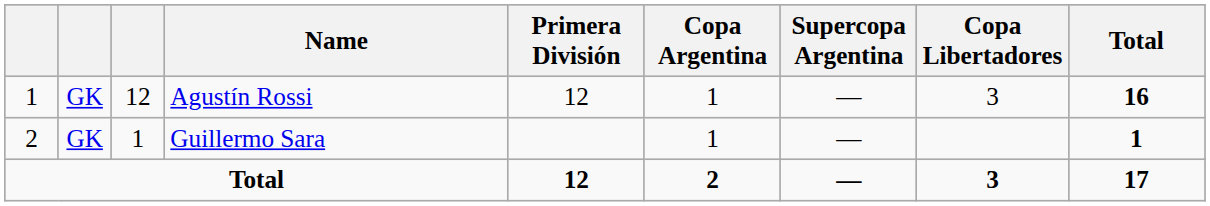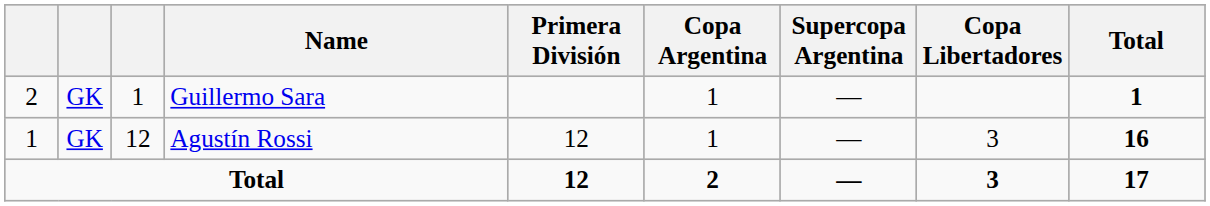rows swapped: Agustín Rossi <-> Guillermo Sara
